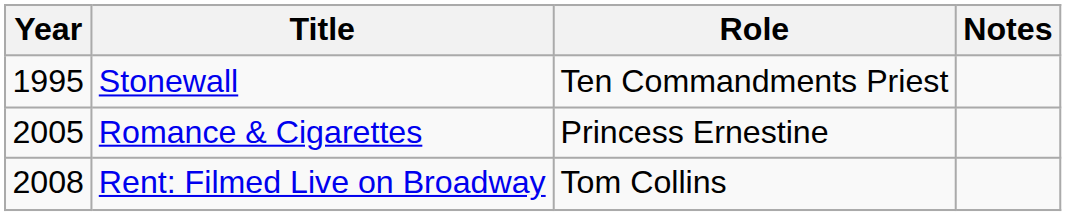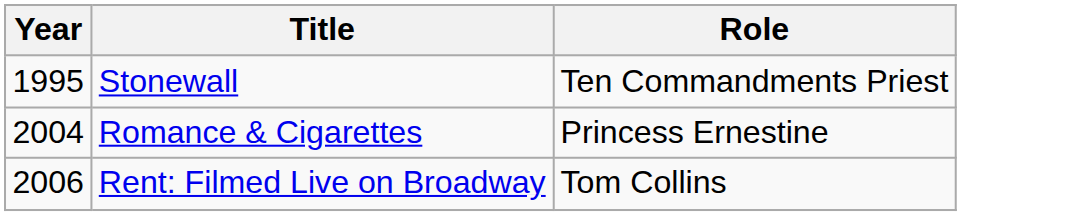- column: Notes
Romance & Cigarettes | Year: 2005 -> 2004
Rent: Filmed Live on Broadway | Year: 2008 -> 2006
